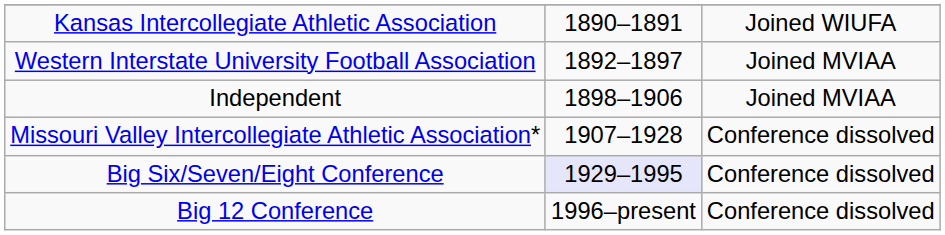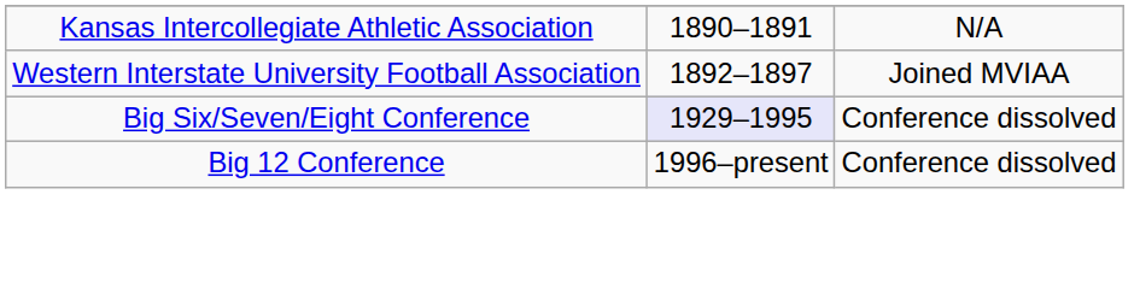Kansas Intercollegiate Athletic Association | column 3: Joined WIUFA -> N/A
- row: Independent | 1898–1906 | Joined MVIAA
- row: Missouri Valley Intercollegiate Athletic Association* | 1907–1928 | Conference dissolved
